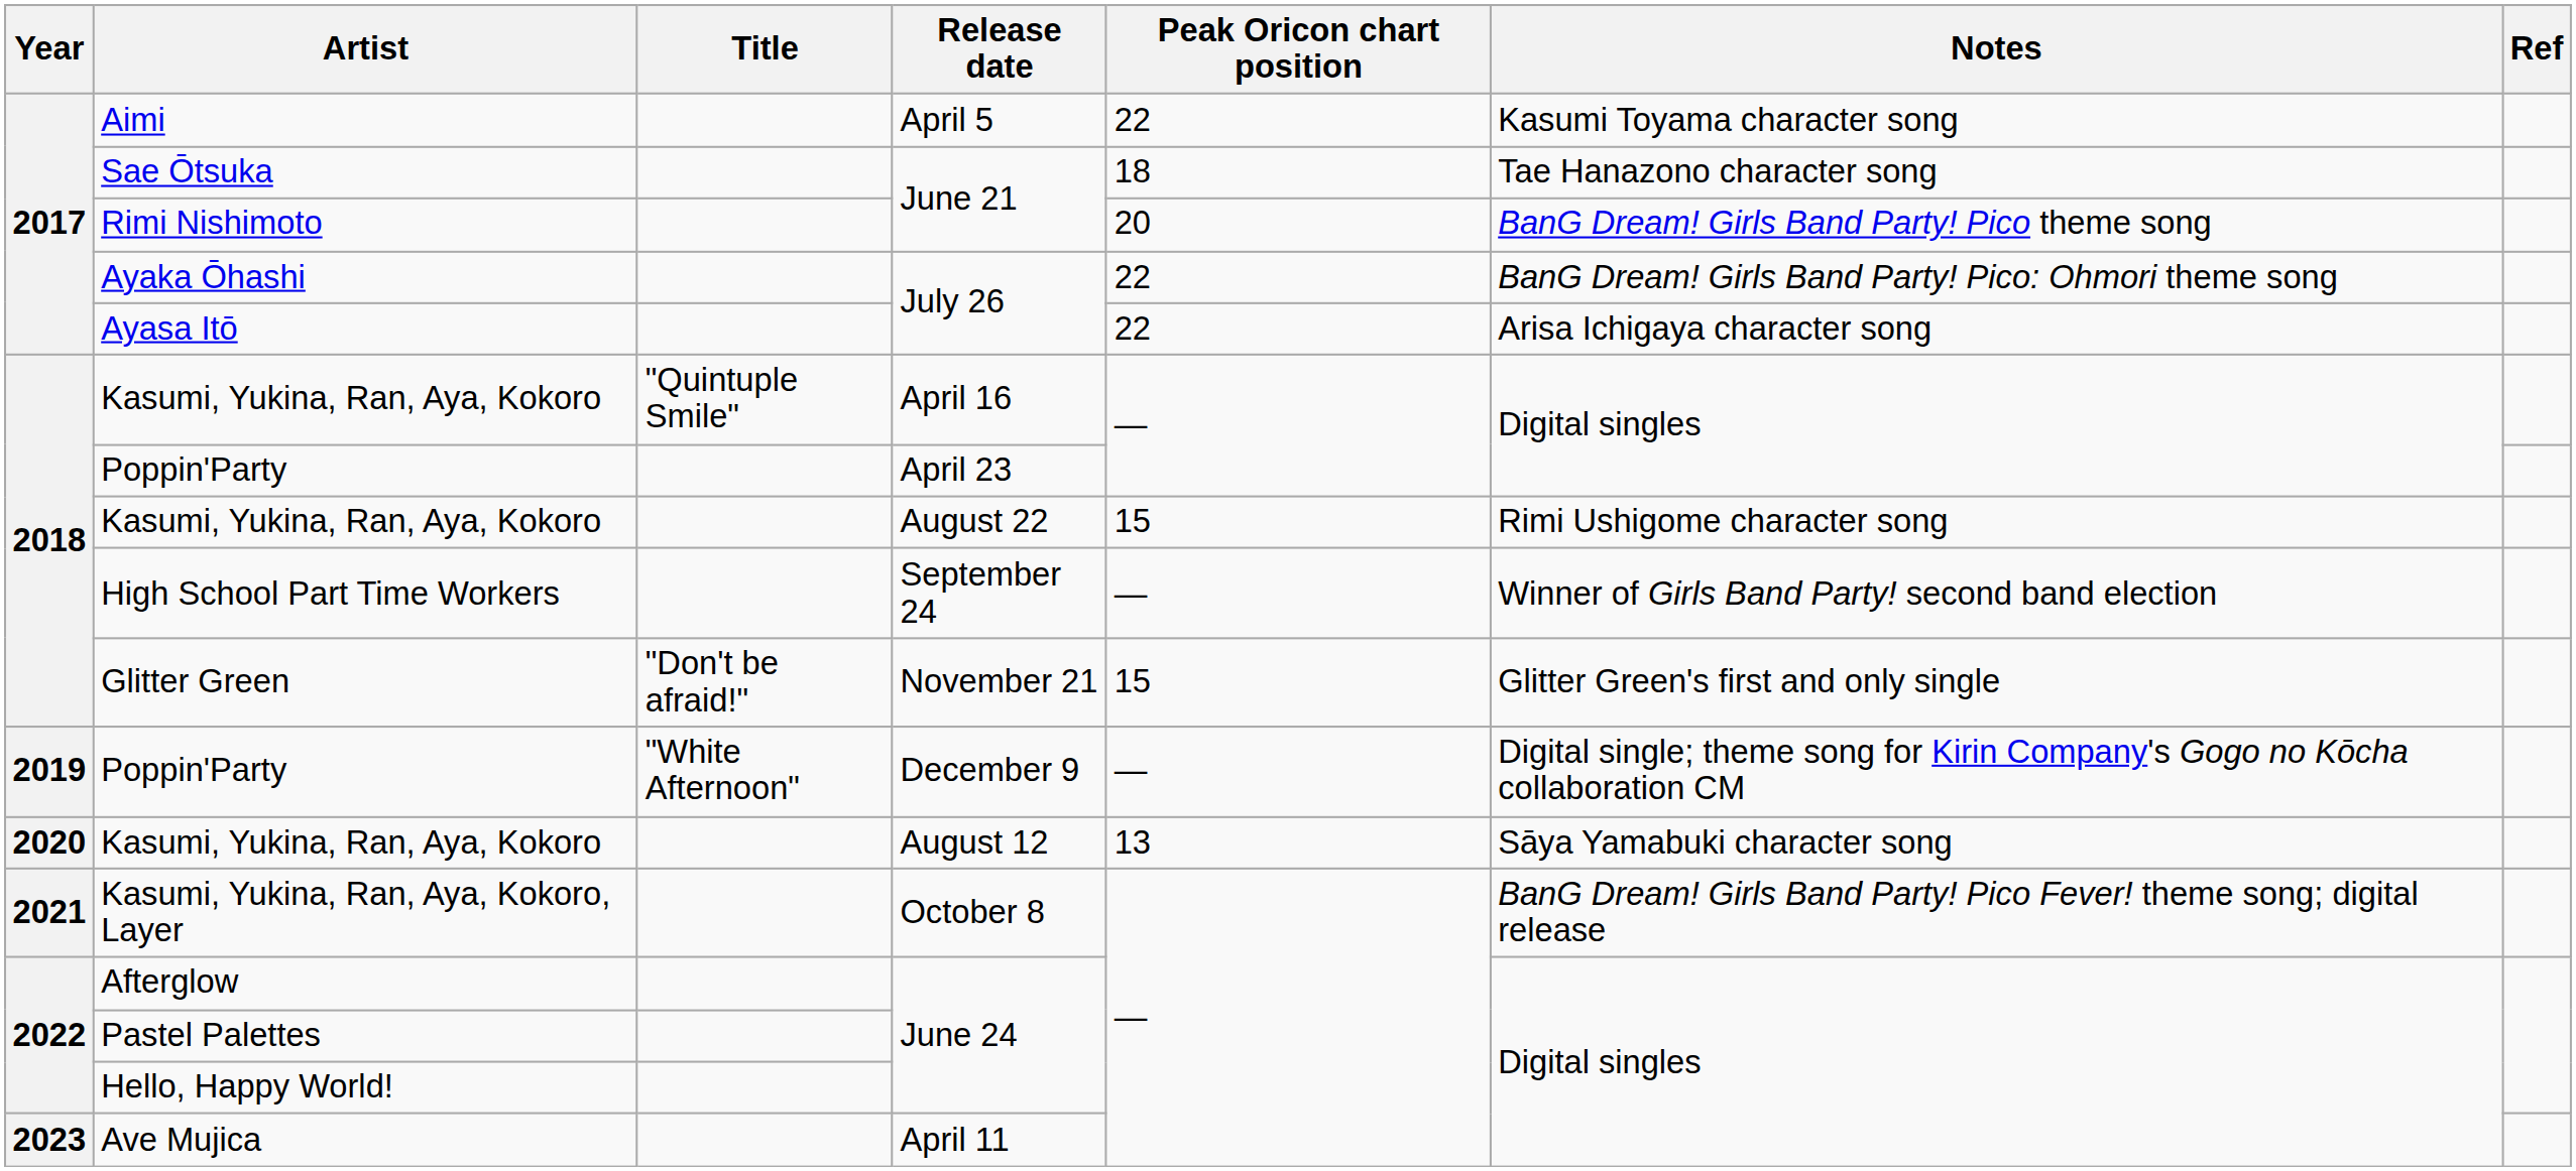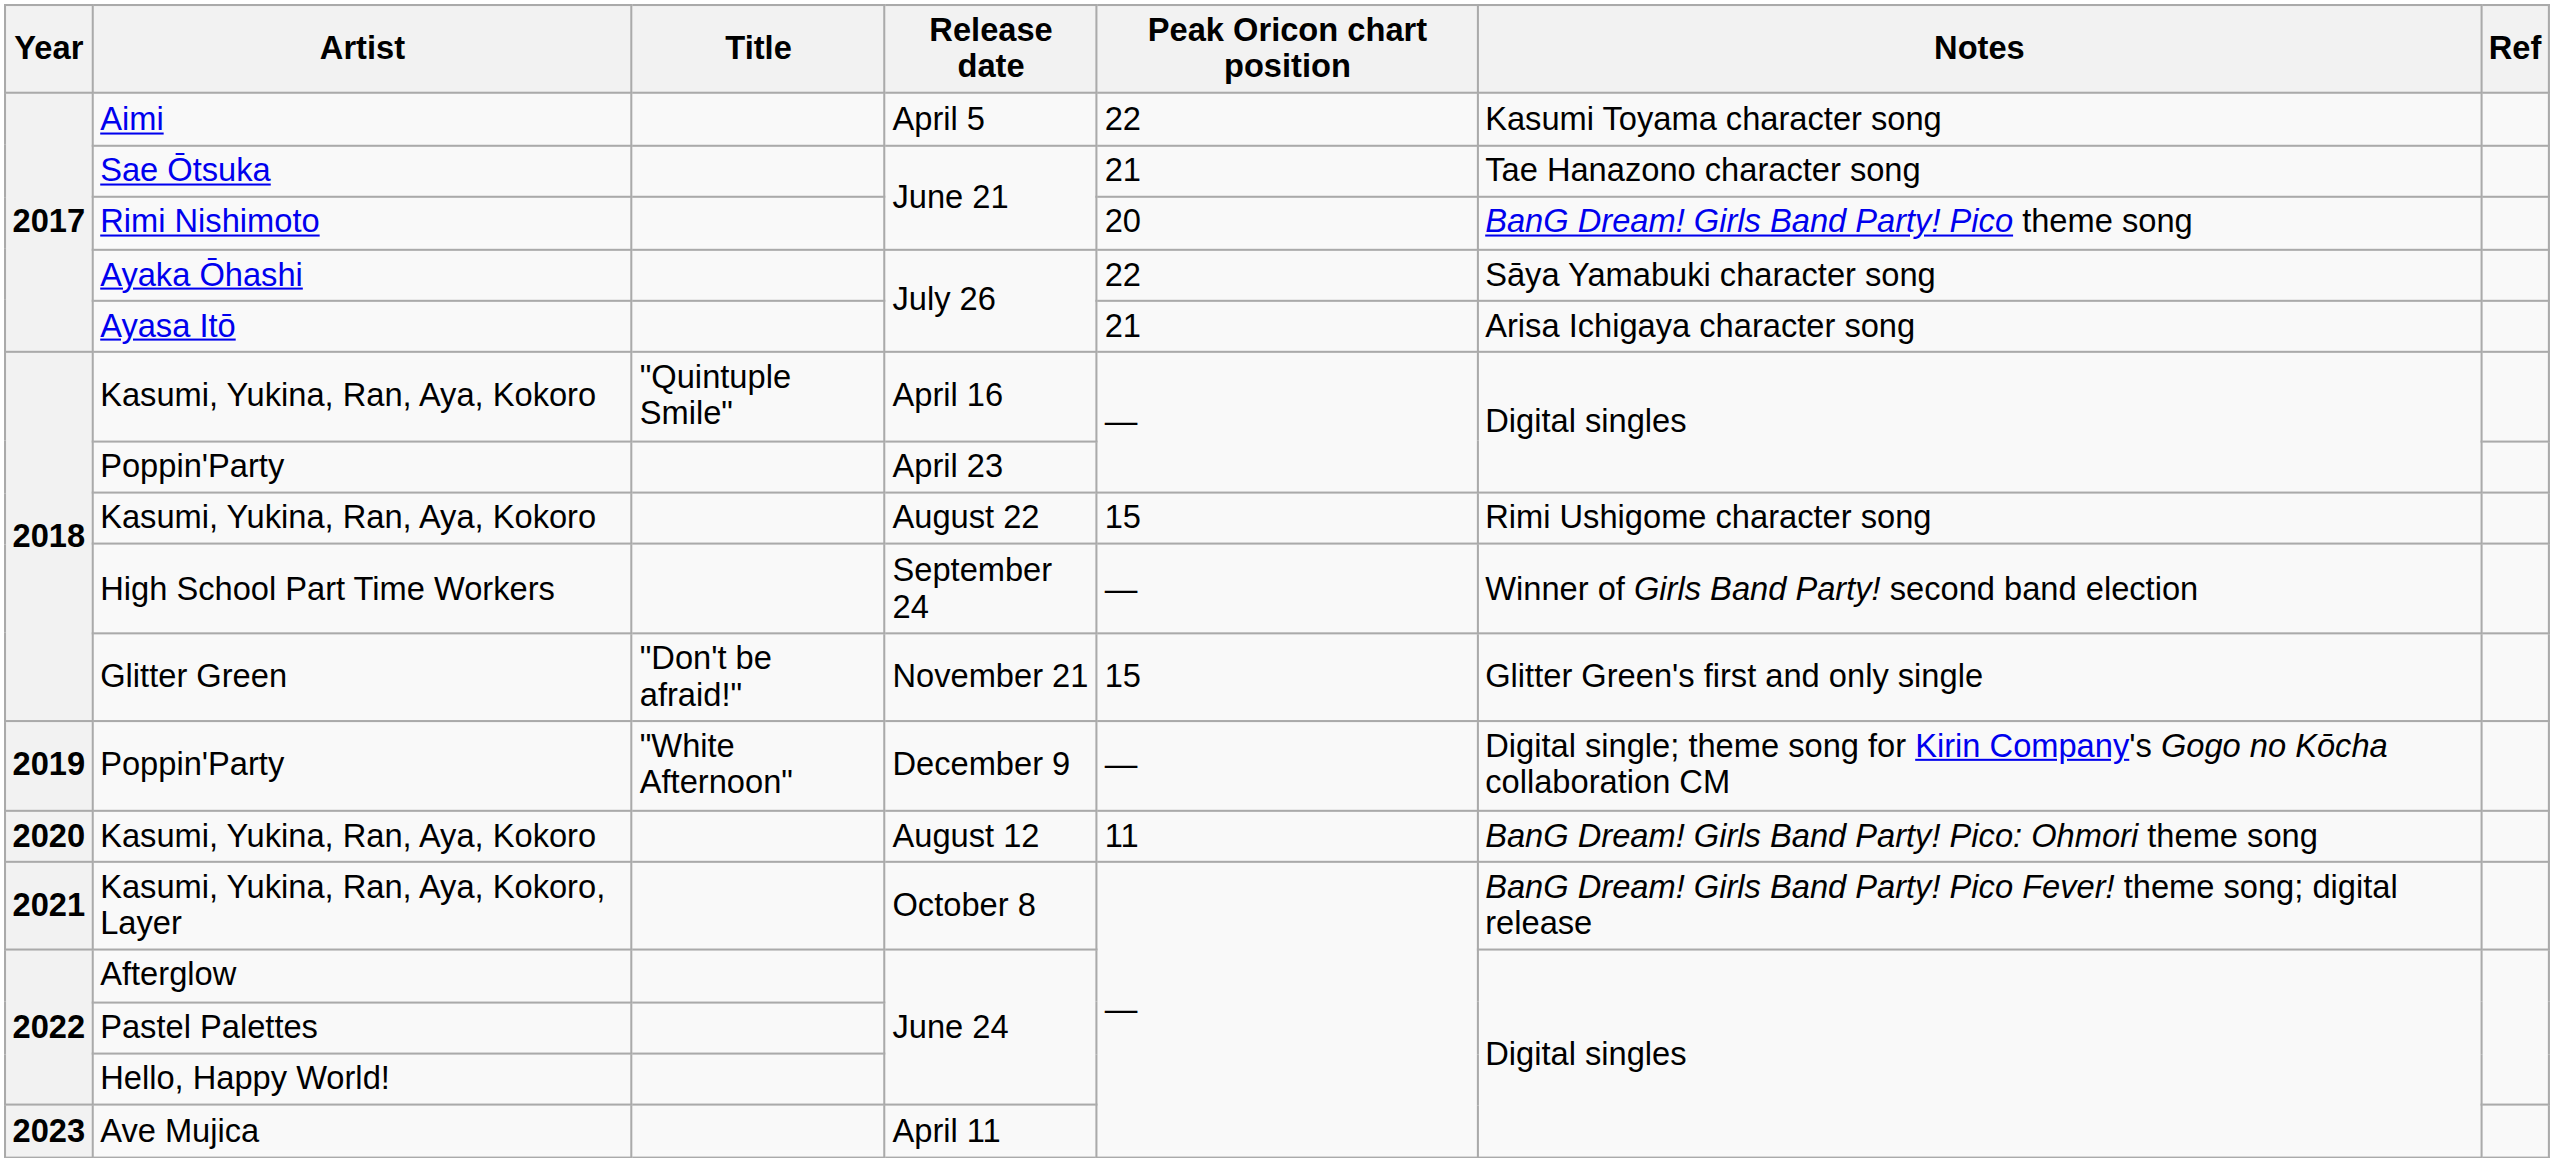Sae Ōtsuka | Peak Oricon chart position: 18 -> 21
Ayaka Ōhashi | Notes: BanG Dream! Girls Band Party! Pico: Ohmori theme song -> Sāya Yamabuki character song
Ayasa Itō | Peak Oricon chart position: 22 -> 21
Kasumi, Yukina, Ran, Aya, Kokoro / August 12 | Peak Oricon chart position: 13 -> 11
Kasumi, Yukina, Ran, Aya, Kokoro / August 12 | Notes: Sāya Yamabuki character song -> BanG Dream! Girls Band Party! Pico: Ohmori theme song
